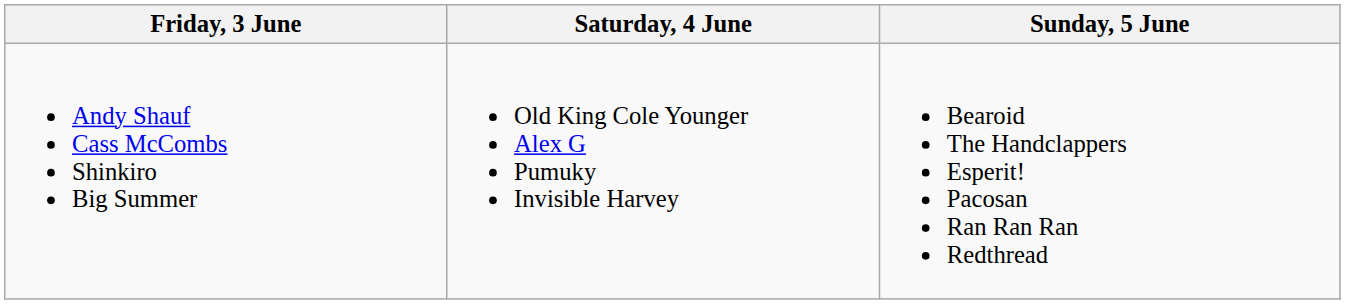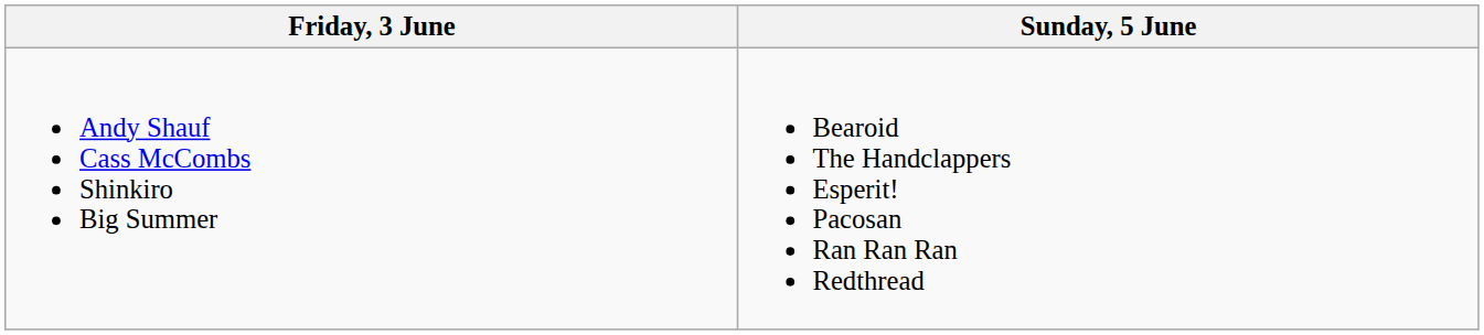- column: Saturday, 4 June | Old King Cole Younger Alex G Pumuky Invisible Harvey
